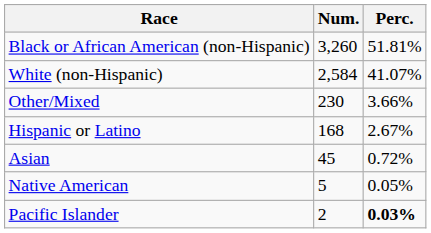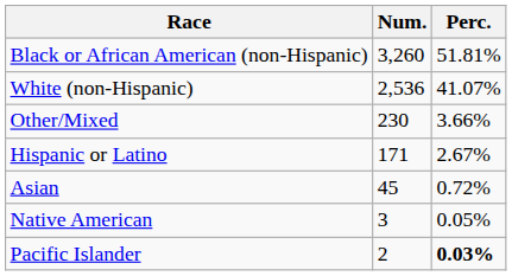White (non-Hispanic) | Num.: 2,584 -> 2,536
Hispanic or Latino | Num.: 168 -> 171
Native American | Num.: 5 -> 3
